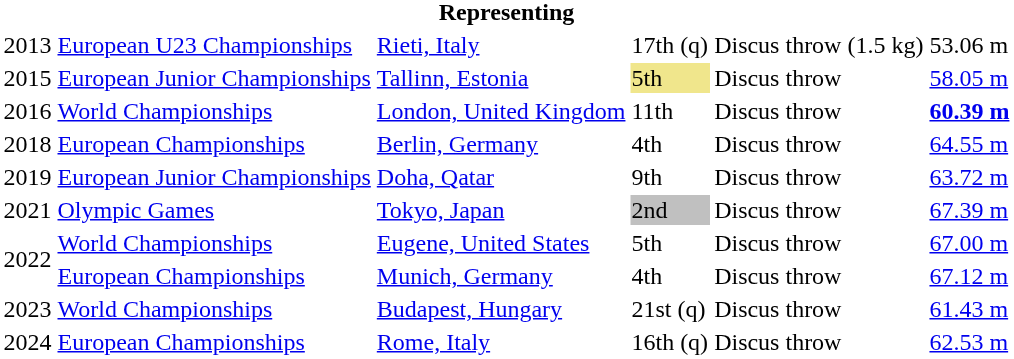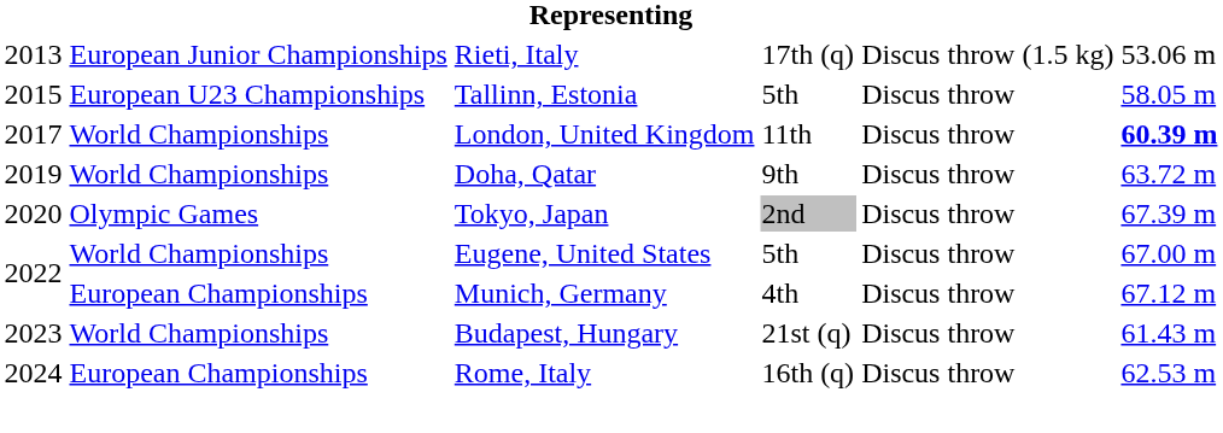Rieti, Italy | column 2: European U23 Championships -> European Junior Championships
Tallinn, Estonia | column 2: European Junior Championships -> European U23 Championships
Tallinn, Estonia | column 4: khaki background -> no background
London, United Kingdom | column 1: 2016 -> 2017
- row: 2018 | European Championships | Berlin, Germany | 4th | Discus throw | 64.55 m
Doha, Qatar | column 2: European Junior Championships -> World Championships
Tokyo, Japan | column 1: 2021 -> 2020
